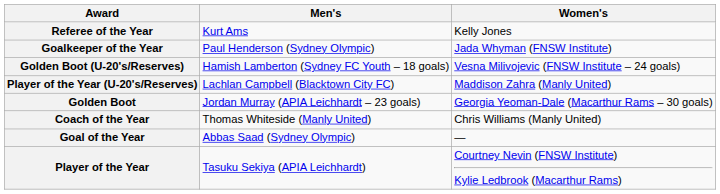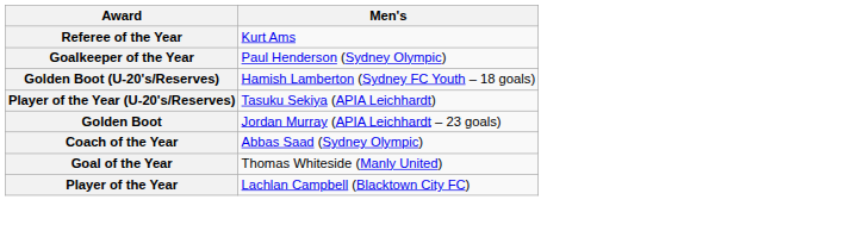- column: Women's | Kelly Jones | Jada Whyman (FNSW Institute) | Vesna Milivojevic (FNSW Institute – 24 goals) | Maddison Zahra (Manly United) | Georgia Yeoman-Dale (Macarthur Rams – 30 goals) | Chris Williams (Manly United) | — | Courtney Nevin (FNSW Institute) Kylie Ledbrook (Macarthur Rams)
Player of the Year (U-20's/Reserves) | Men's: Lachlan Campbell (Blacktown City FC) -> Tasuku Sekiya (APIA Leichhardt)
Coach of the Year | Men's: Thomas Whiteside (Manly United) -> Abbas Saad (Sydney Olympic)
Goal of the Year | Men's: Abbas Saad (Sydney Olympic) -> Thomas Whiteside (Manly United)
Player of the Year | Men's: Tasuku Sekiya (APIA Leichhardt) -> Lachlan Campbell (Blacktown City FC)
